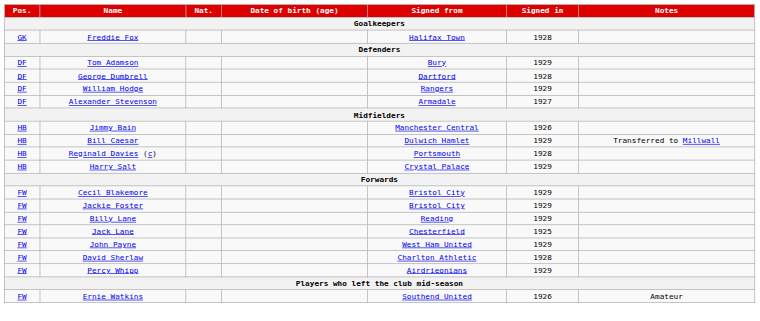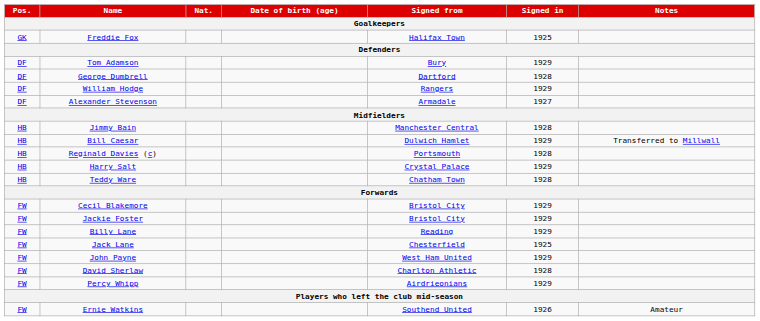Freddie Fox | Signed in: 1928 -> 1925
Jimmy Bain | Signed in: 1926 -> 1928
+ row: HB | Teddy Ware | Chatham Town | 1928
